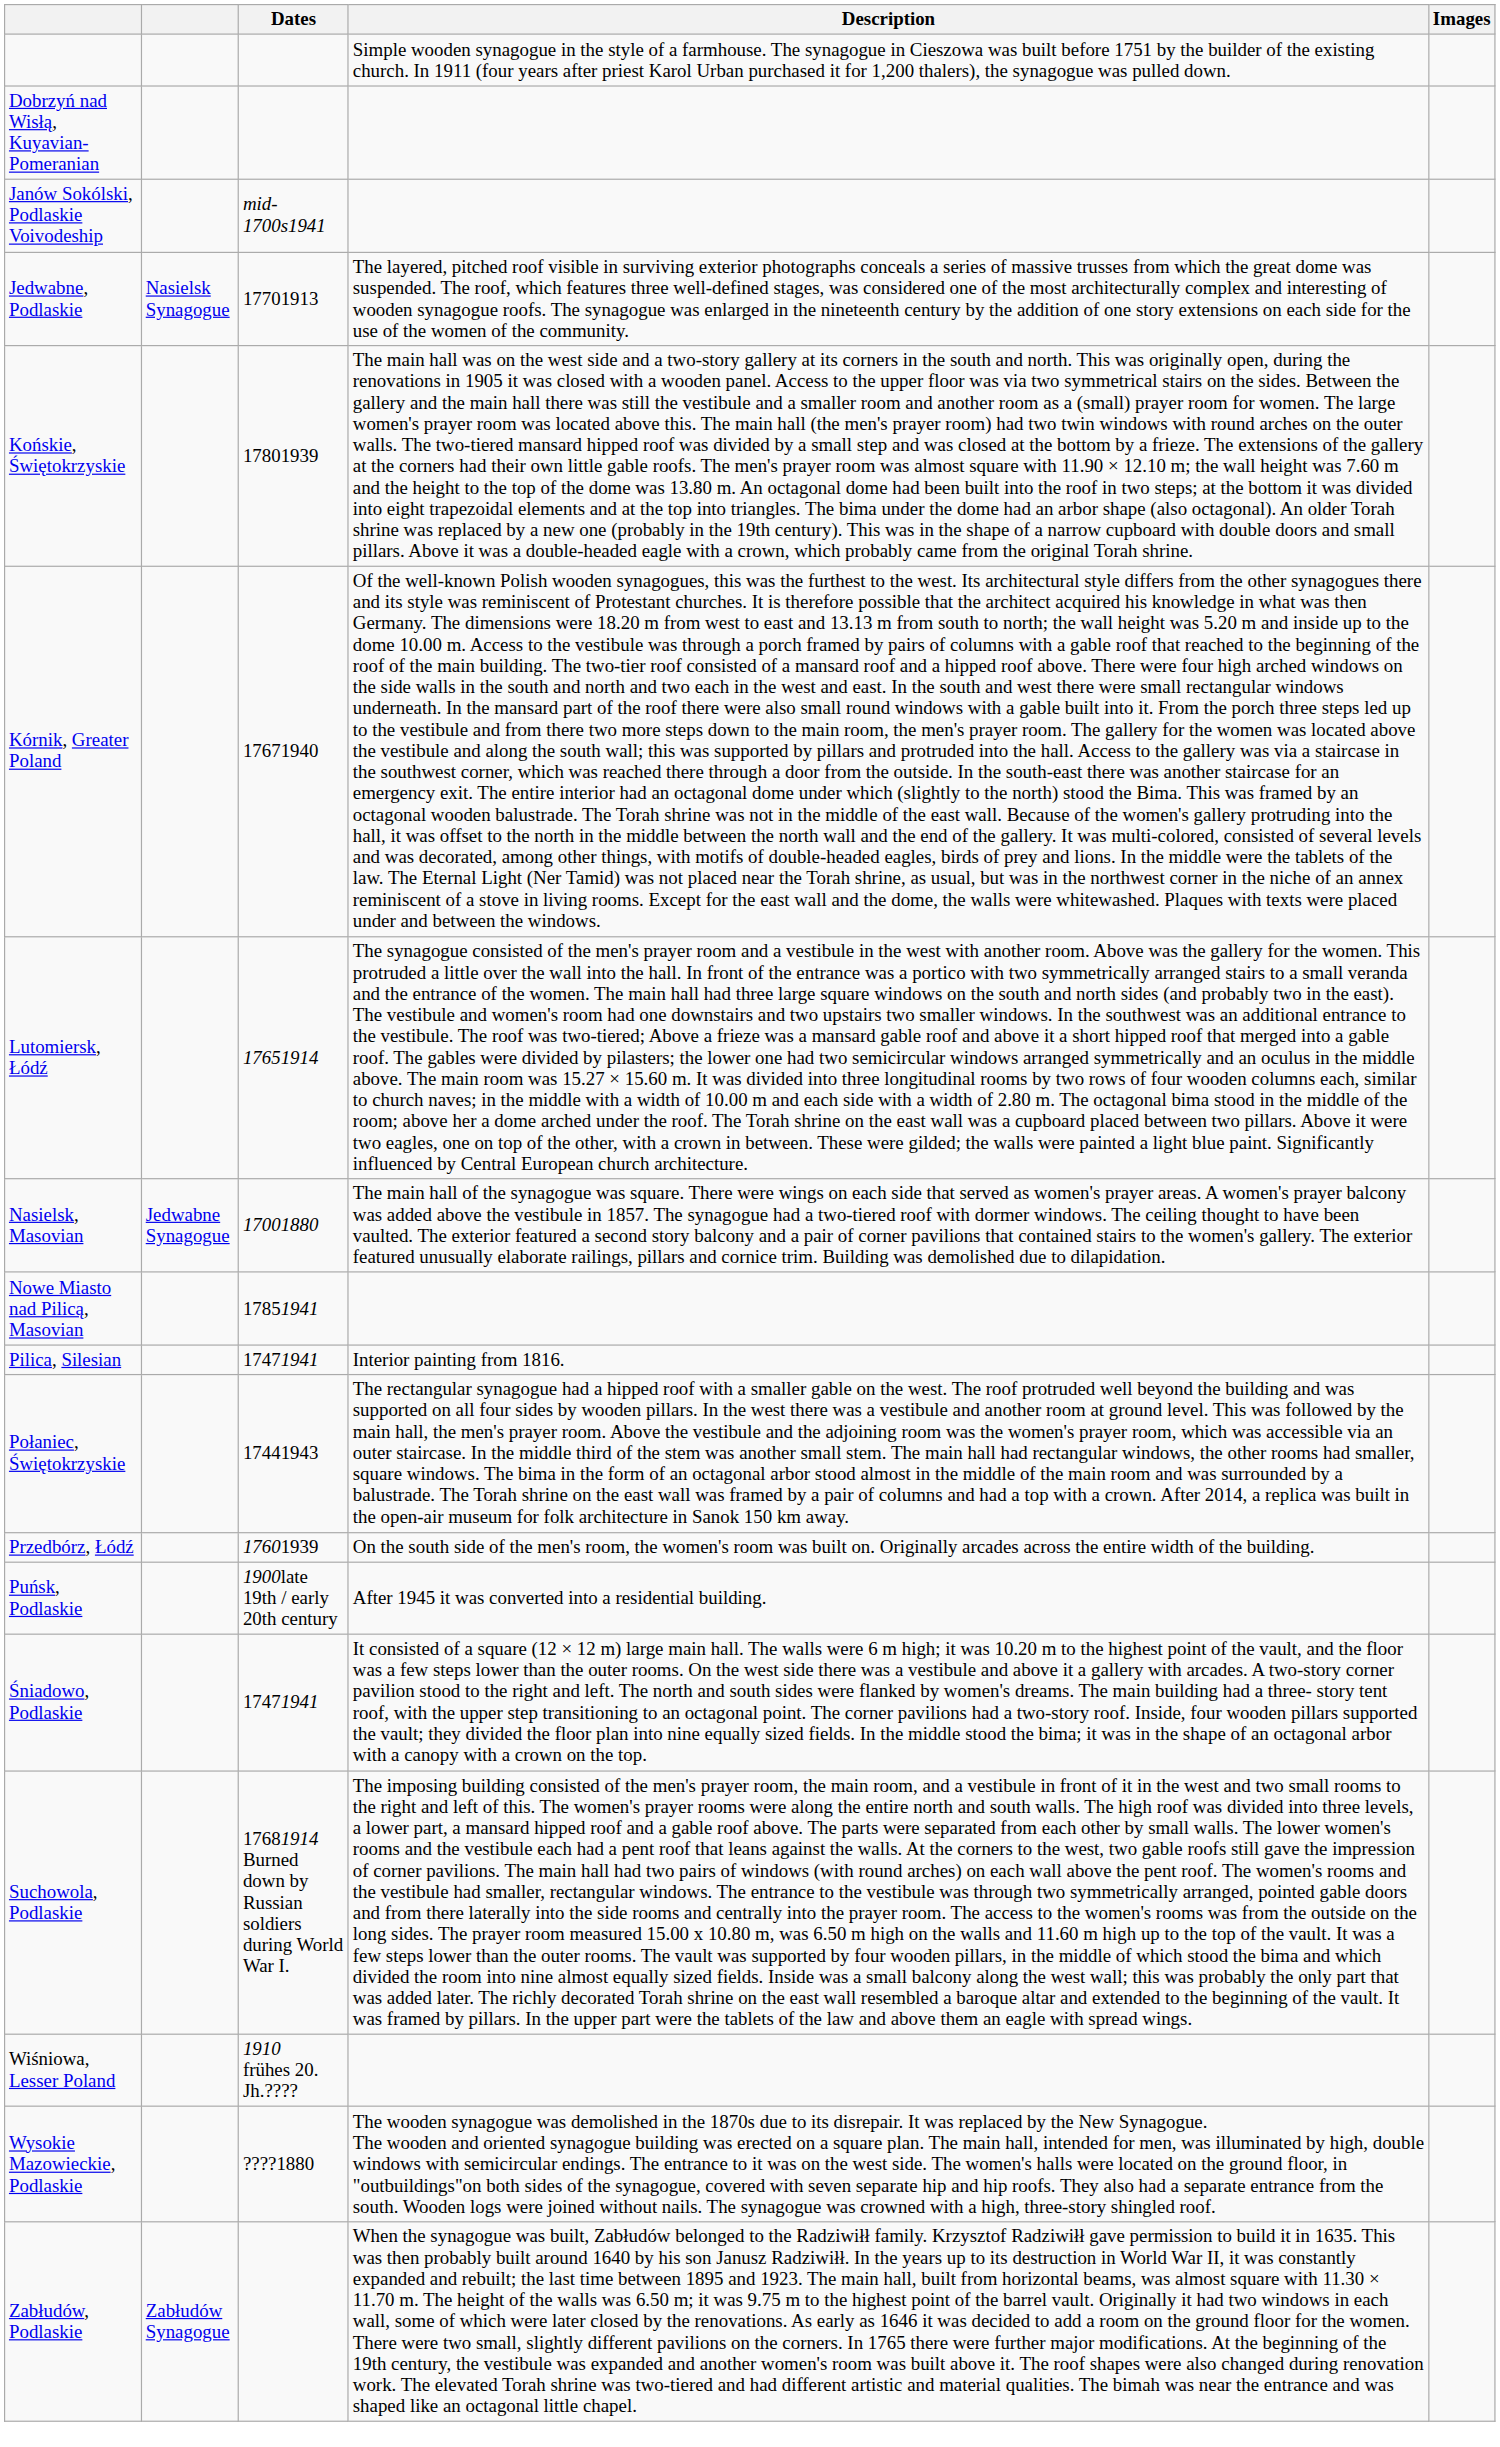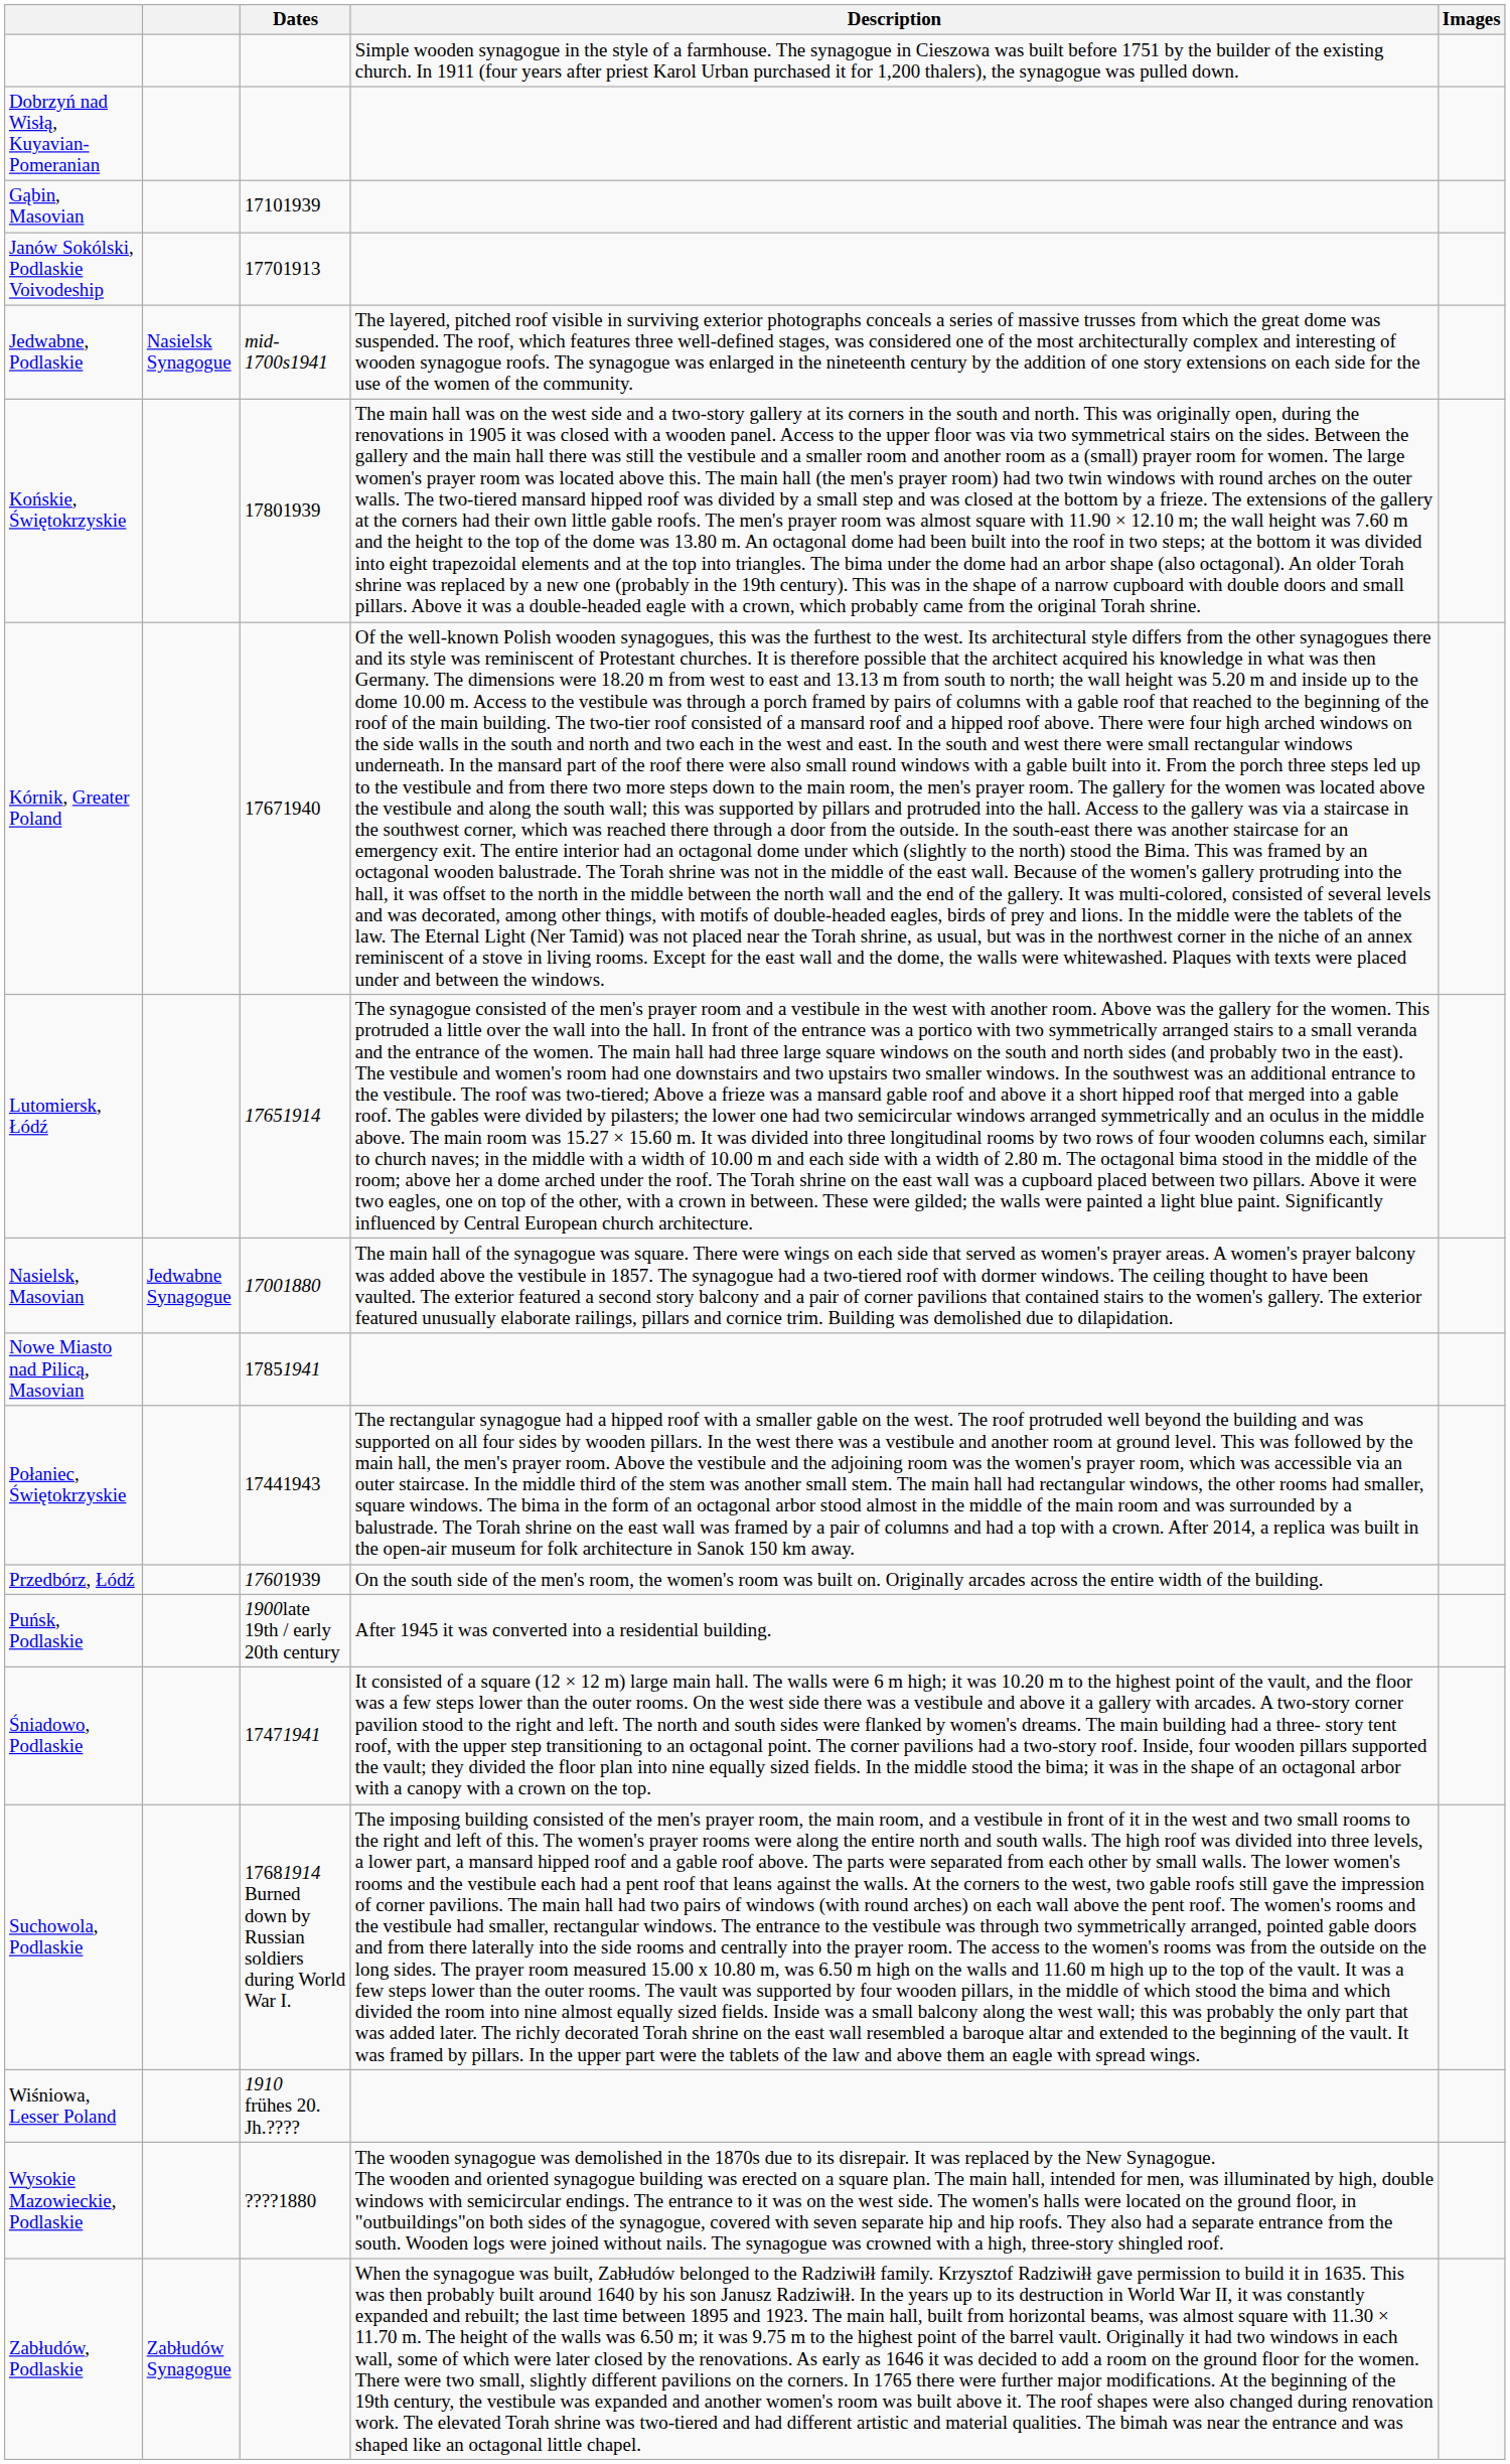+ row: Gąbin, Masovian | 17101939
Janów Sokólski, Podlaskie Voivodeship | Dates: mid-1700s1941 -> 17701913
Jedwabne, Podlaskie | Dates: 17701913 -> mid-1700s1941
- row: Pilica, Silesian | 17471941 | Interior painting from 1816.
